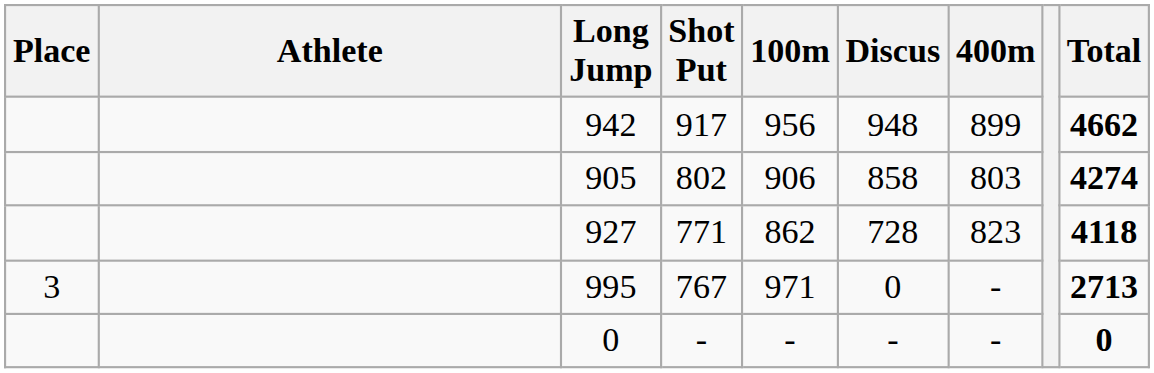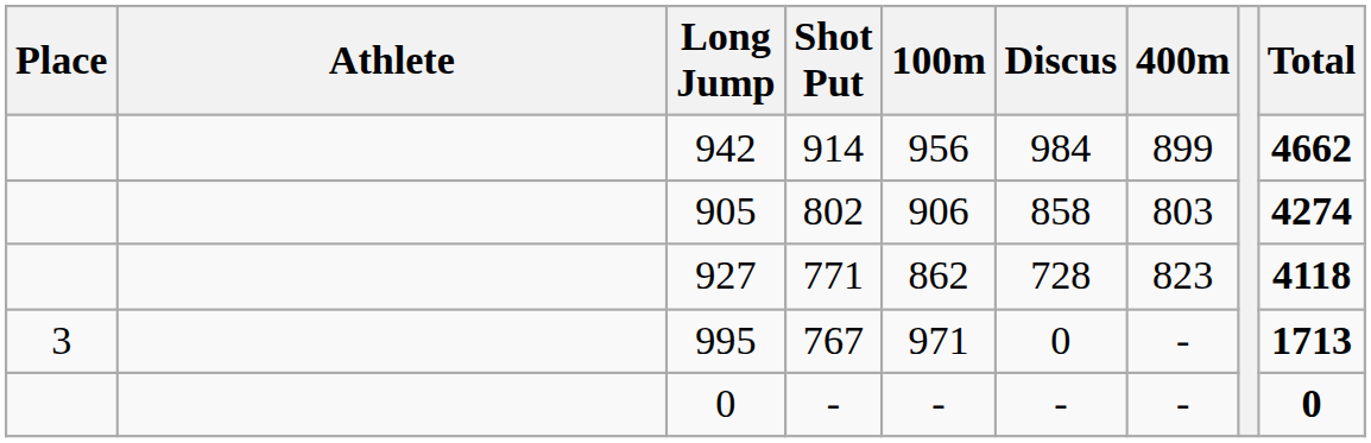942 | Shot Put: 917 -> 914
942 | Discus: 948 -> 984
995 | Total: 2713 -> 1713
